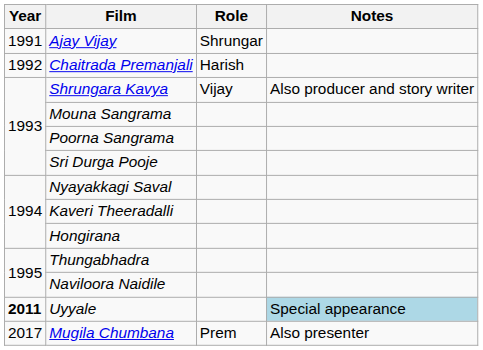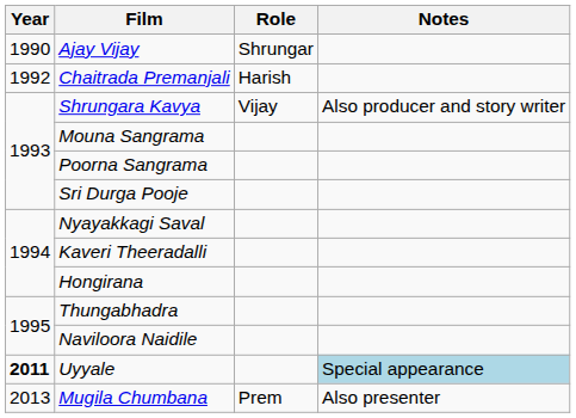Ajay Vijay | Year: 1991 -> 1990
Mugila Chumbana | Year: 2017 -> 2013
